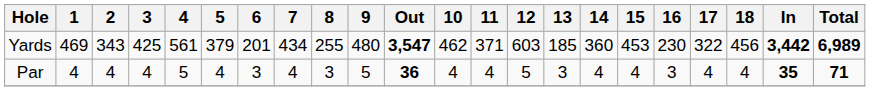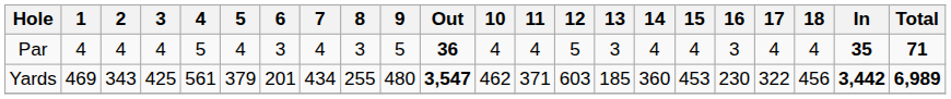rows swapped: Yards <-> Par
